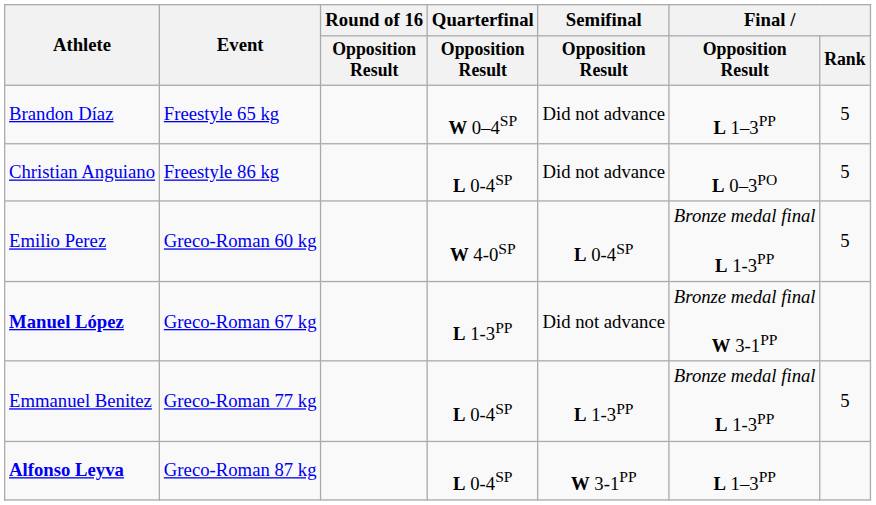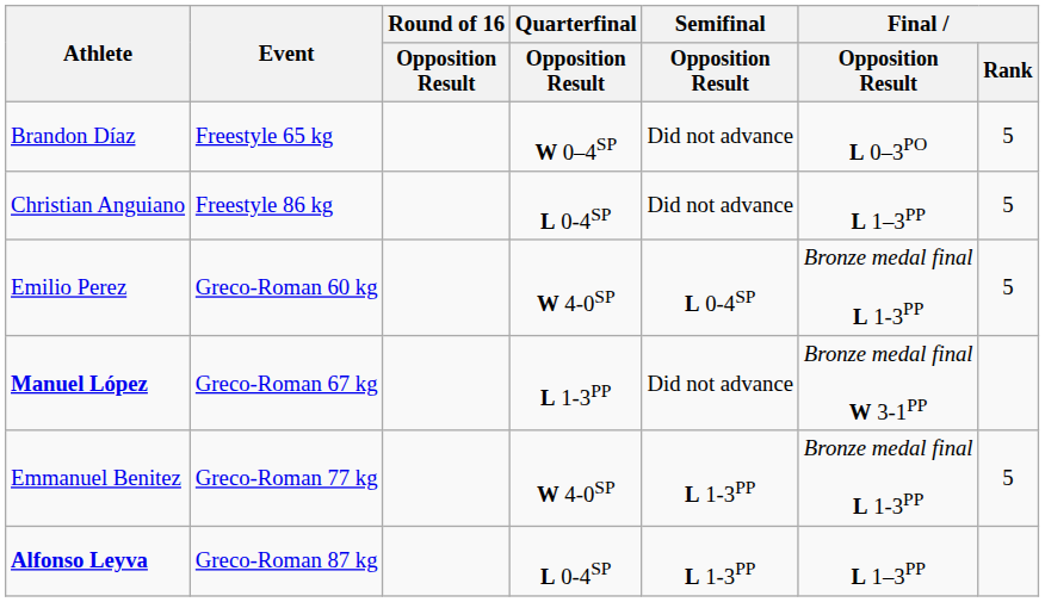Brandon Díaz | Final / Opposition Result: L 1–3PP -> L 0–3PO
Christian Anguiano | Final / Opposition Result: L 0–3PO -> L 1–3PP
Emmanuel Benitez | Quarterfinal / Opposition Result: L 0-4SP -> W 4-0SP
Alfonso Leyva | Semifinal / Opposition Result: W 3-1PP -> L 1-3PP
